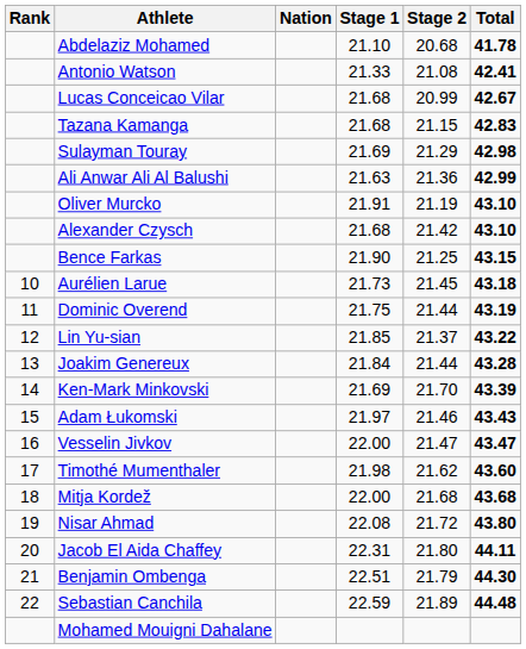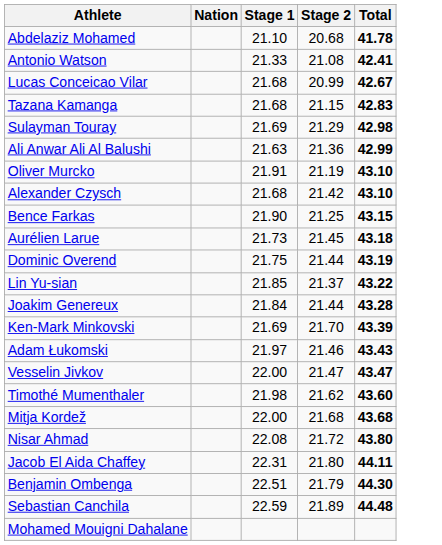- column: Rank | 10 | 11 | 12 | 13 | 14 | 15 | 16 | 17 | 18 | 19 | 20 | 21 | 22
